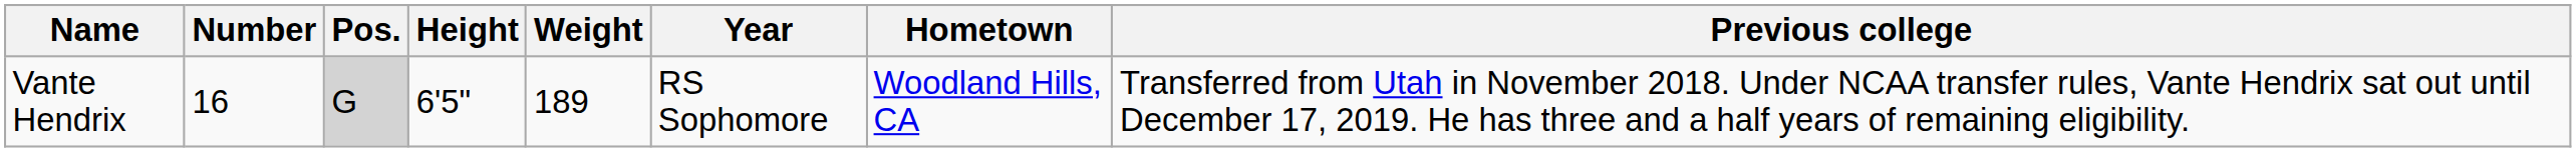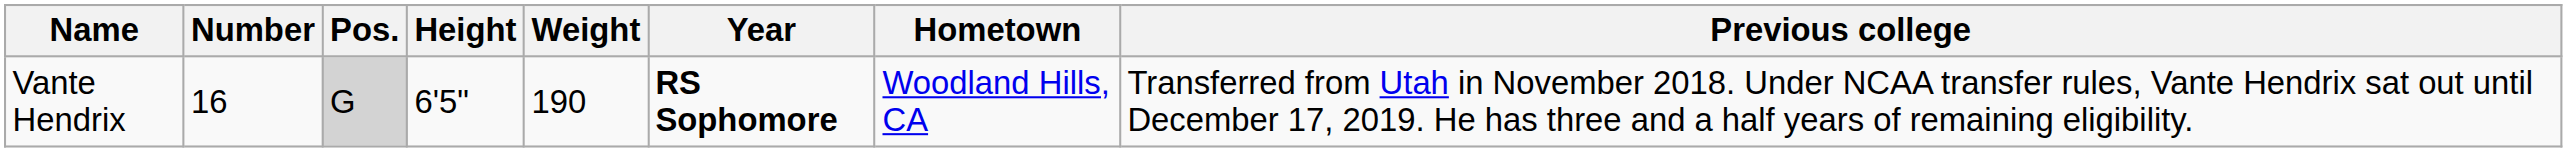Vante Hendrix | Weight: 189 -> 190
Vante Hendrix | Year: normal -> bold
